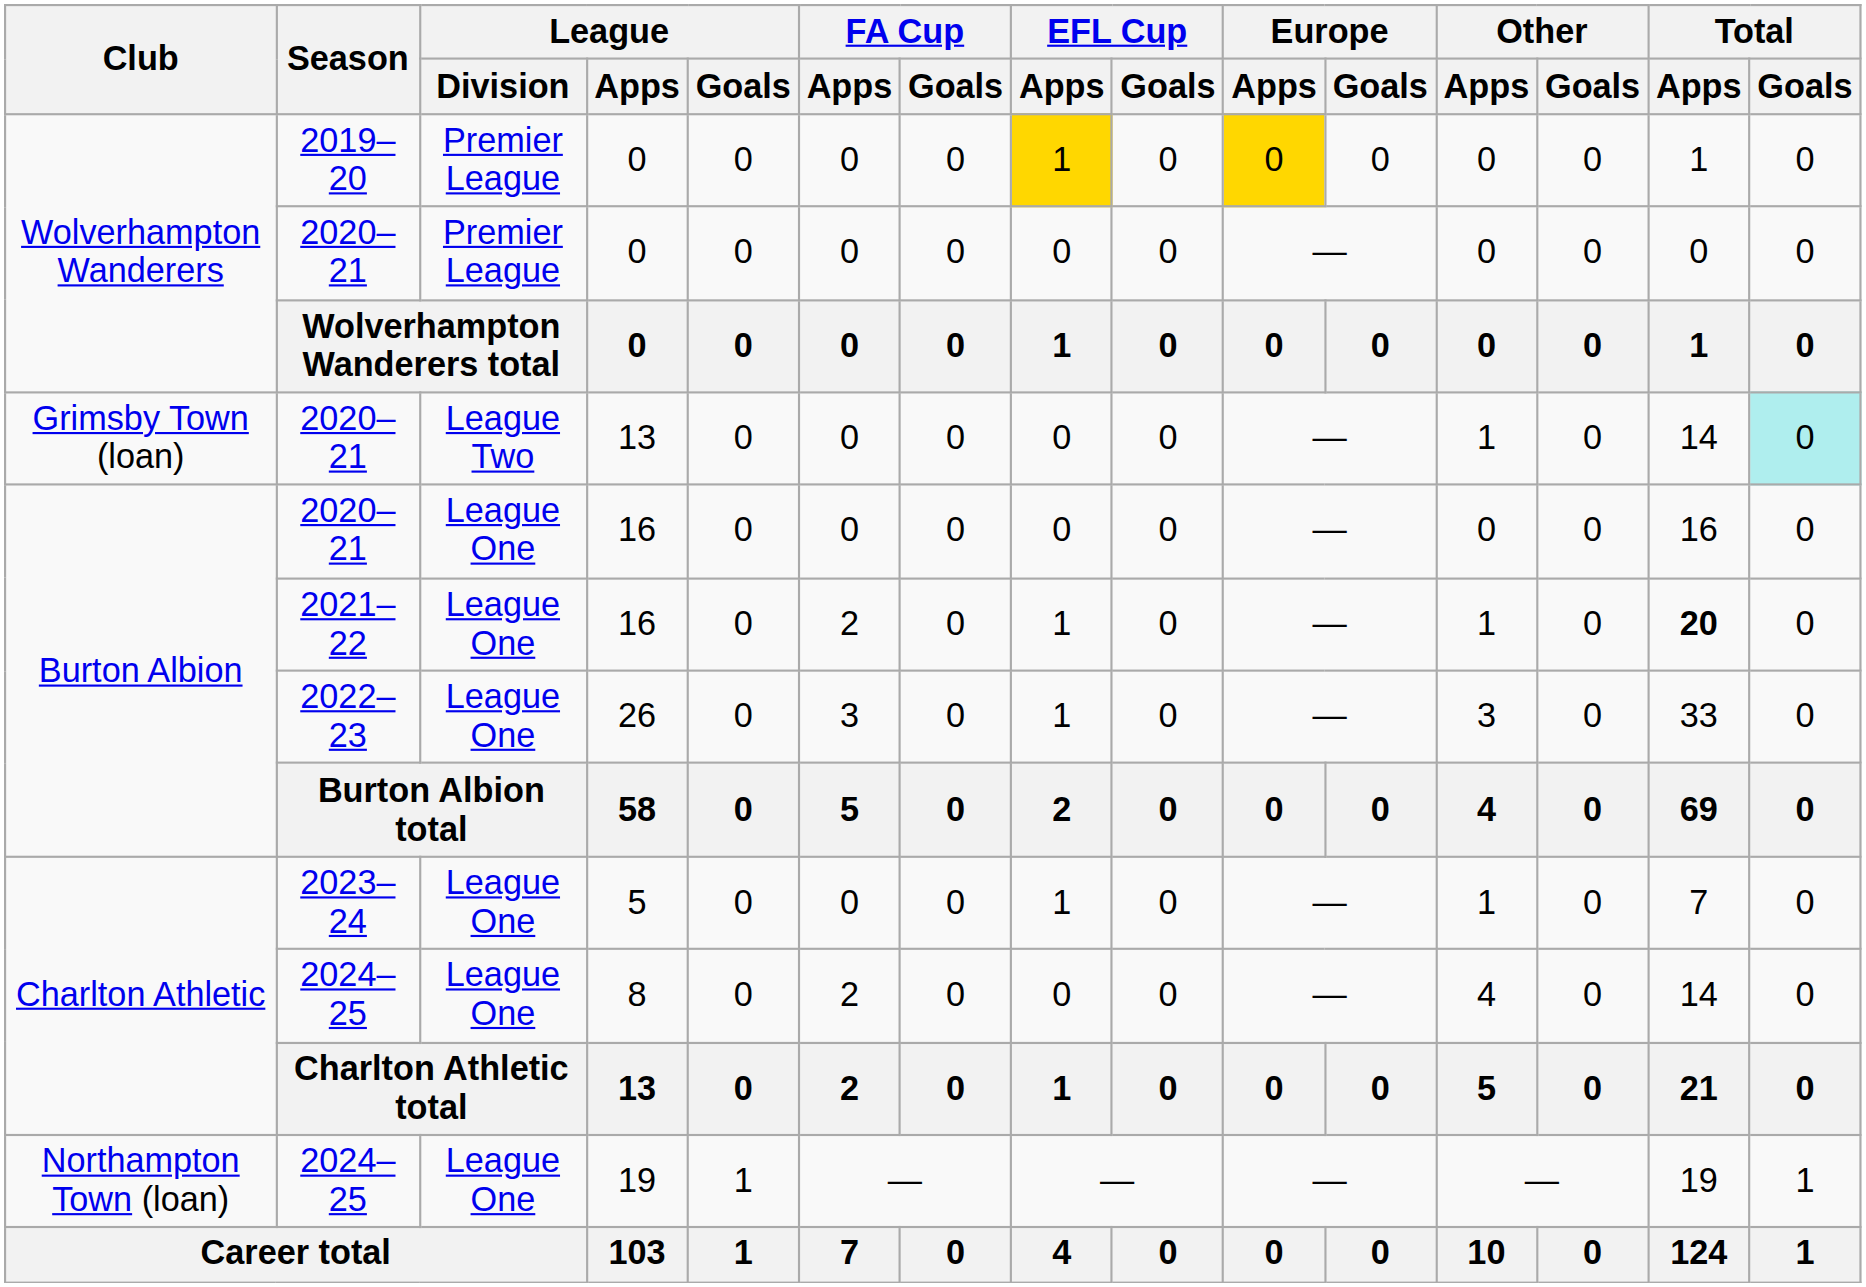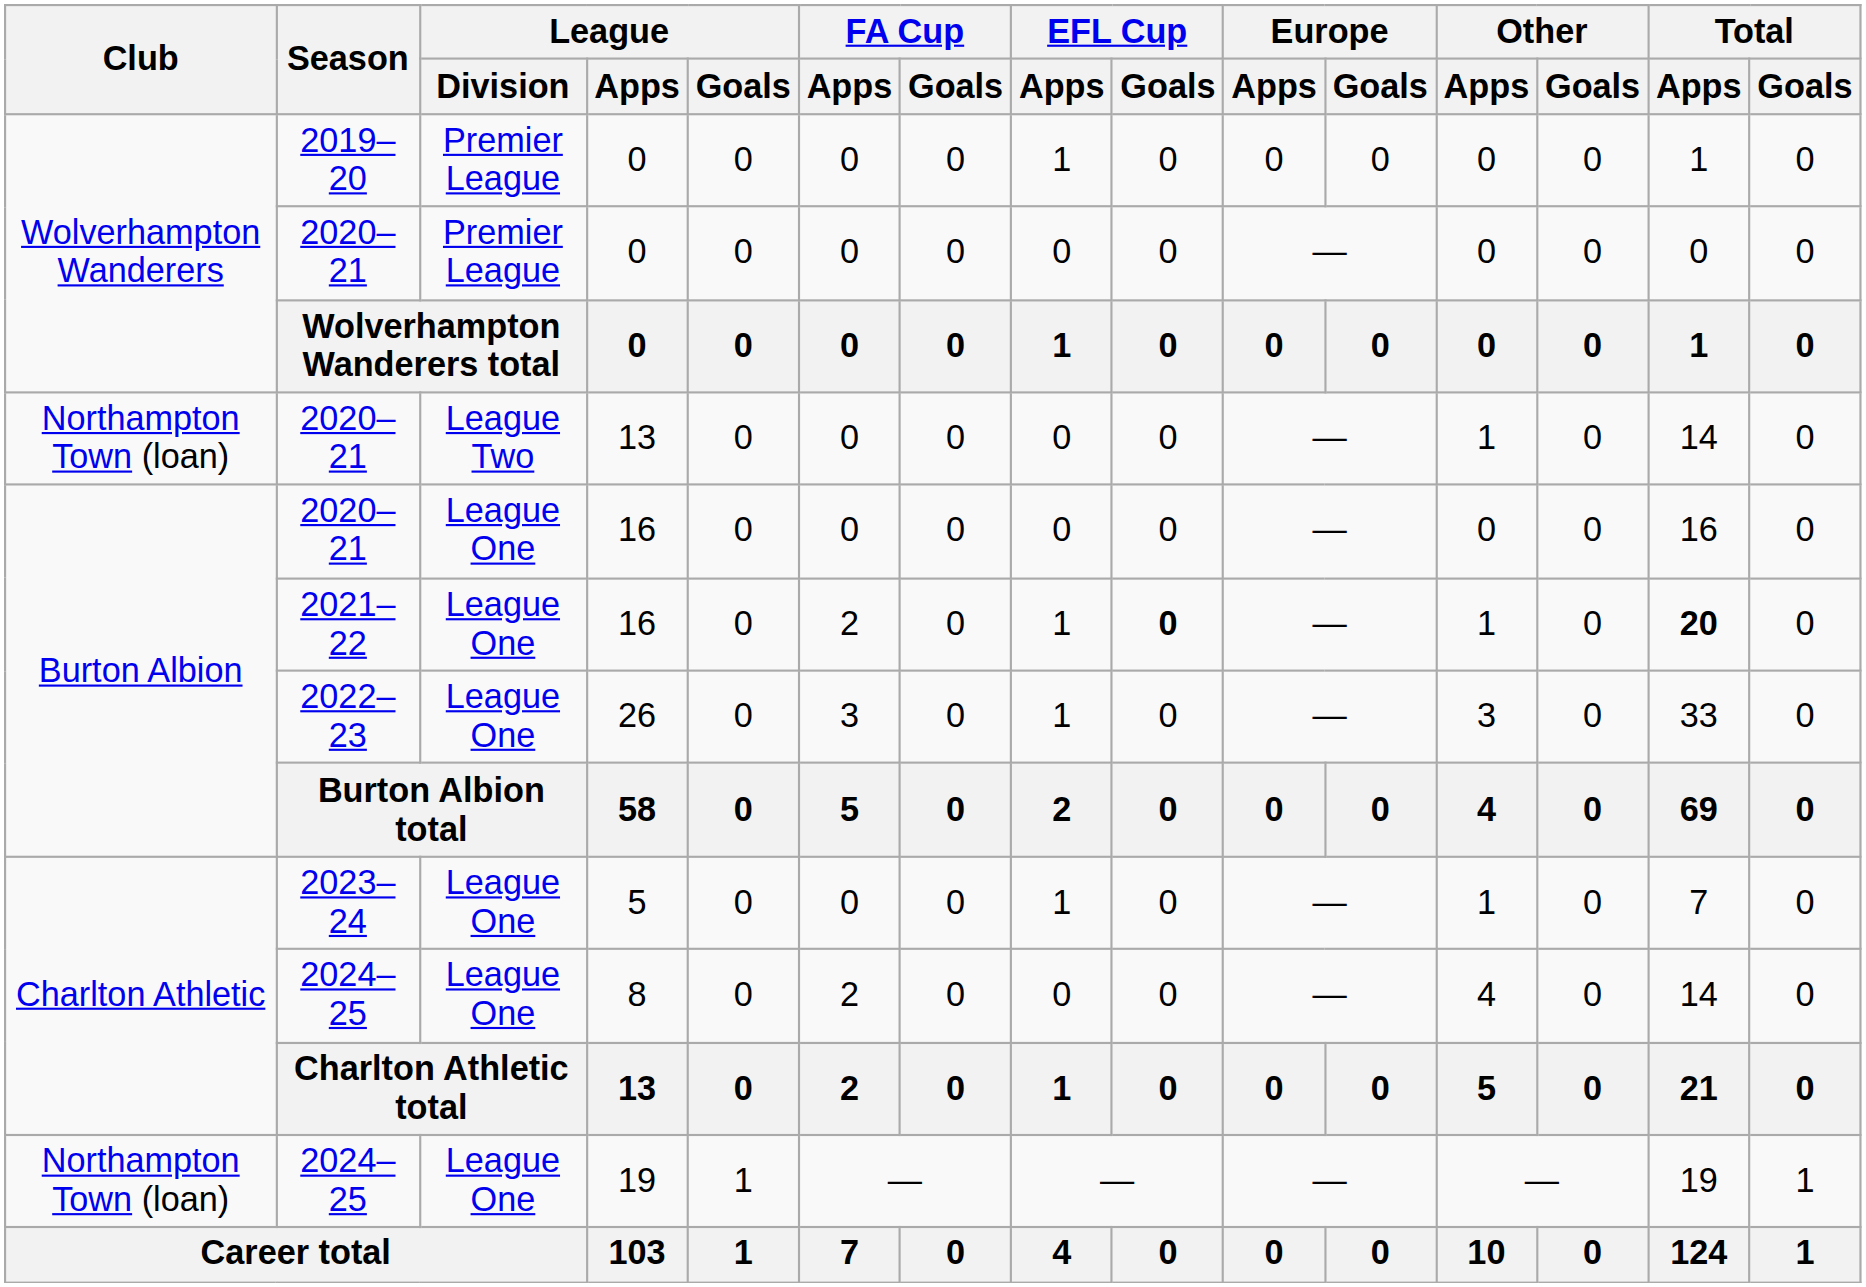2019–20 / 0 | EFL Cup / Apps: gold background -> no background
2019–20 / 0 | Europe / Apps: gold background -> no background
2020–21 / 13 | Club: Grimsby Town (loan) -> Northampton Town (loan)
2020–21 / 13 | Total / Goals: paleturquoise background -> no background
2021–22 / 16 | EFL Cup / Goals: normal -> bold
